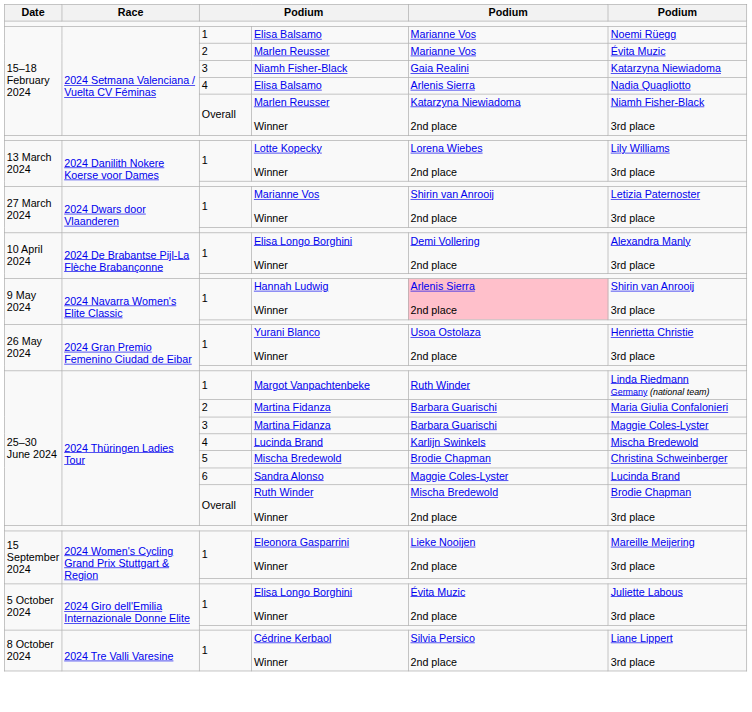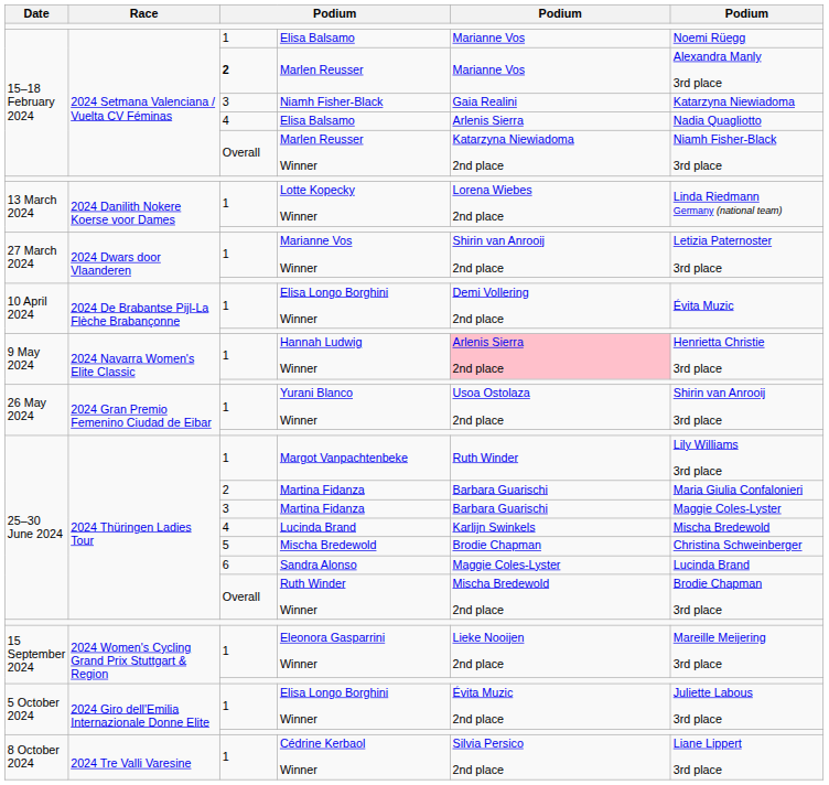Marlen Reusser | column 3: normal -> bold
Marlen Reusser | column 6: Évita Muzic -> Alexandra Manly 3rd place
Lotte Kopecky Winner | column 6: Lily Williams 3rd place -> Linda Riedmann Germany (national team)
10 April 2024 / Elisa Longo Borghini Winner | column 6: Alexandra Manly 3rd place -> Évita Muzic
Hannah Ludwig Winner | column 6: Shirin van Anrooij 3rd place -> Henrietta Christie 3rd place
Yurani Blanco Winner | column 6: Henrietta Christie 3rd place -> Shirin van Anrooij 3rd place
Margot Vanpachtenbeke | column 6: Linda Riedmann Germany (national team) -> Lily Williams 3rd place
